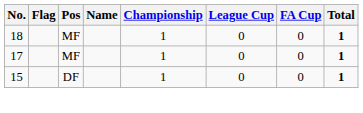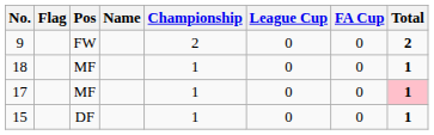+ row: 9 | FW | 2 | 0 | 0 | 2
17 | Total: no background -> pink background
